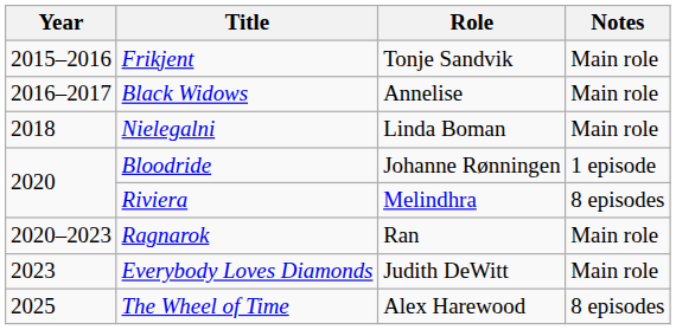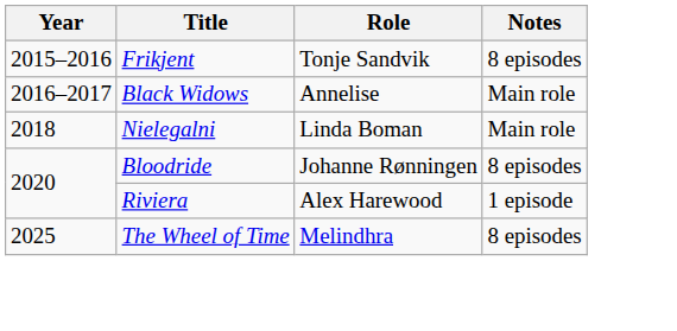Frikjent | Notes: Main role -> 8 episodes
Bloodride | Notes: 1 episode -> 8 episodes
Riviera | Role: Melindhra -> Alex Harewood
Riviera | Notes: 8 episodes -> 1 episode
- row: 2020–2023 | Ragnarok | Ran | Main role
- row: 2023 | Everybody Loves Diamonds | Judith DeWitt | Main role
The Wheel of Time | Role: Alex Harewood -> Melindhra
